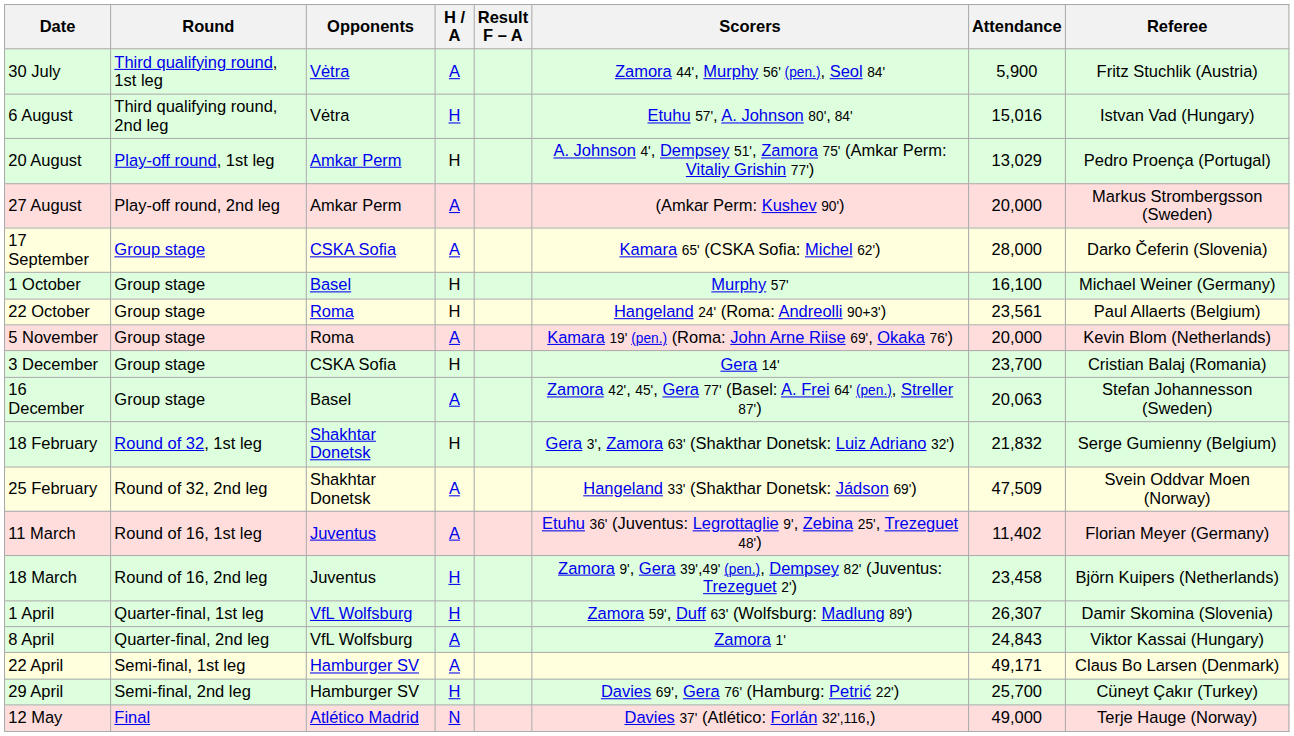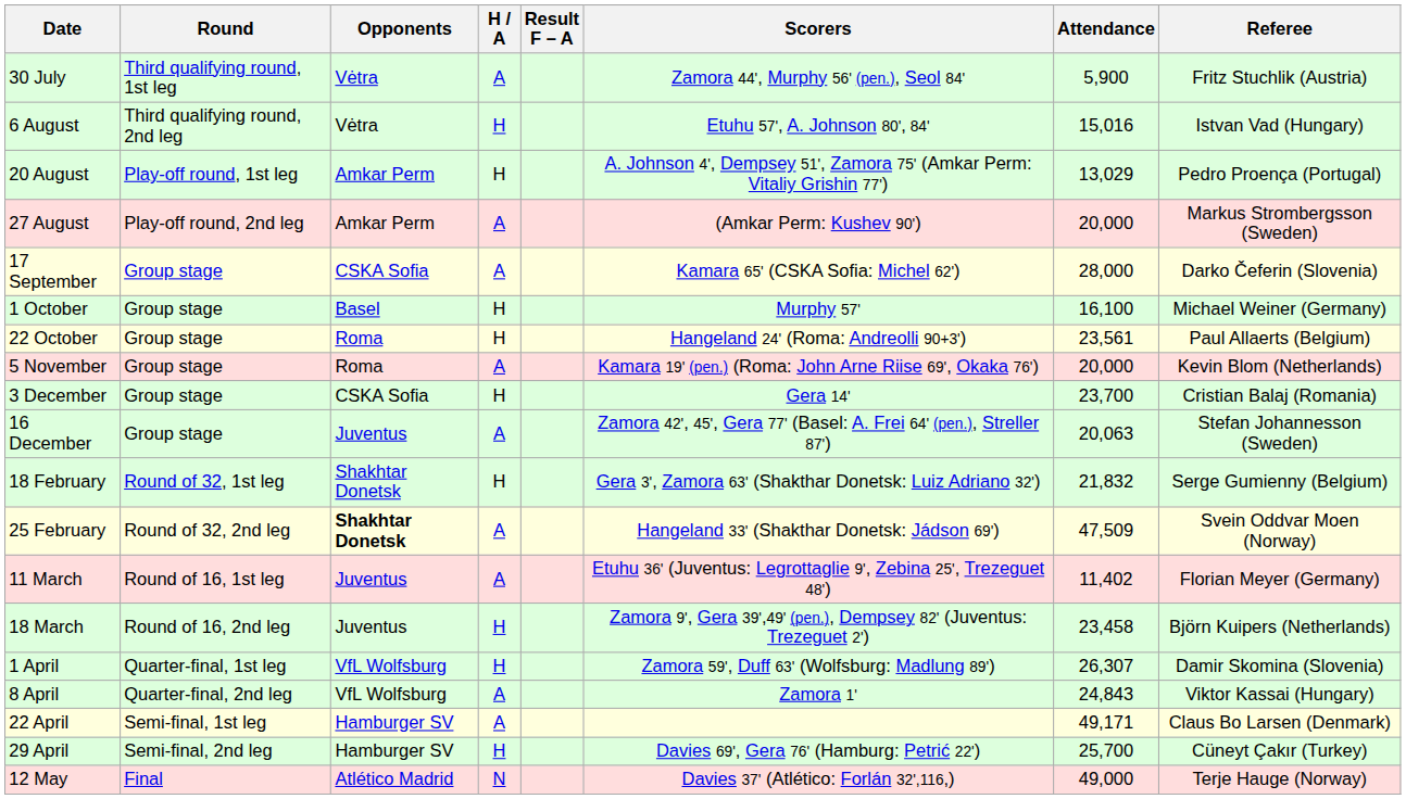16 December | Opponents: Basel -> Juventus
25 February | Opponents: normal -> bold
